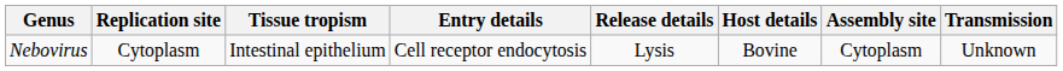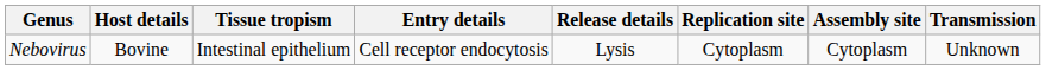columns swapped: Host details <-> Replication site
